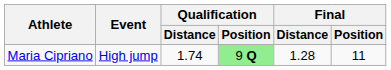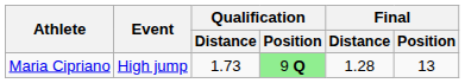Maria Cipriano | Qualification / Distance: 1.74 -> 1.73
Maria Cipriano | Final / Position: 11 -> 13
